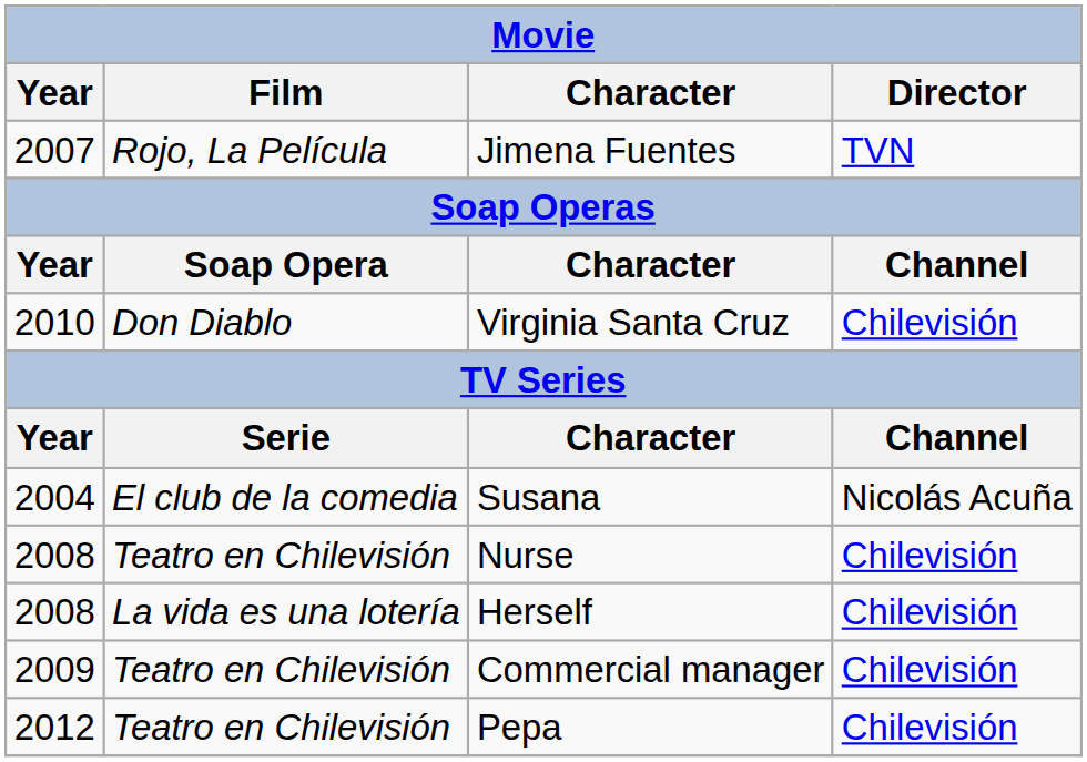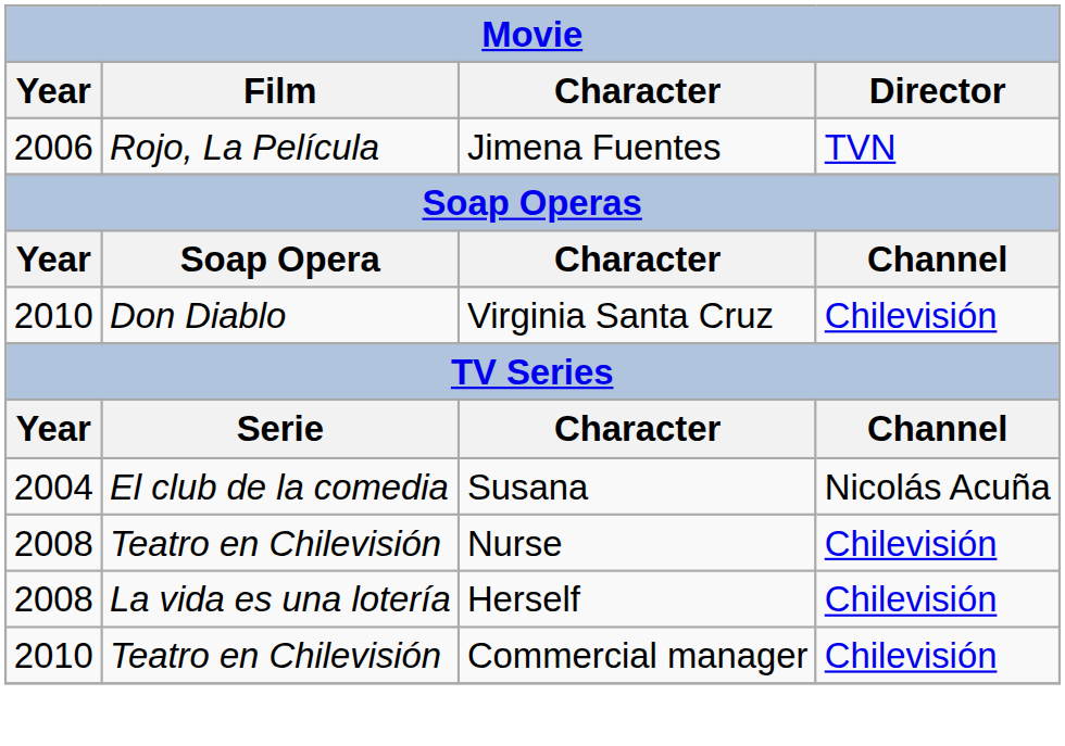Jimena Fuentes | Year: 2007 -> 2006
Commercial manager | Year: 2009 -> 2010
- row: 2012 | Teatro en Chilevisión | Pepa | Chilevisión
